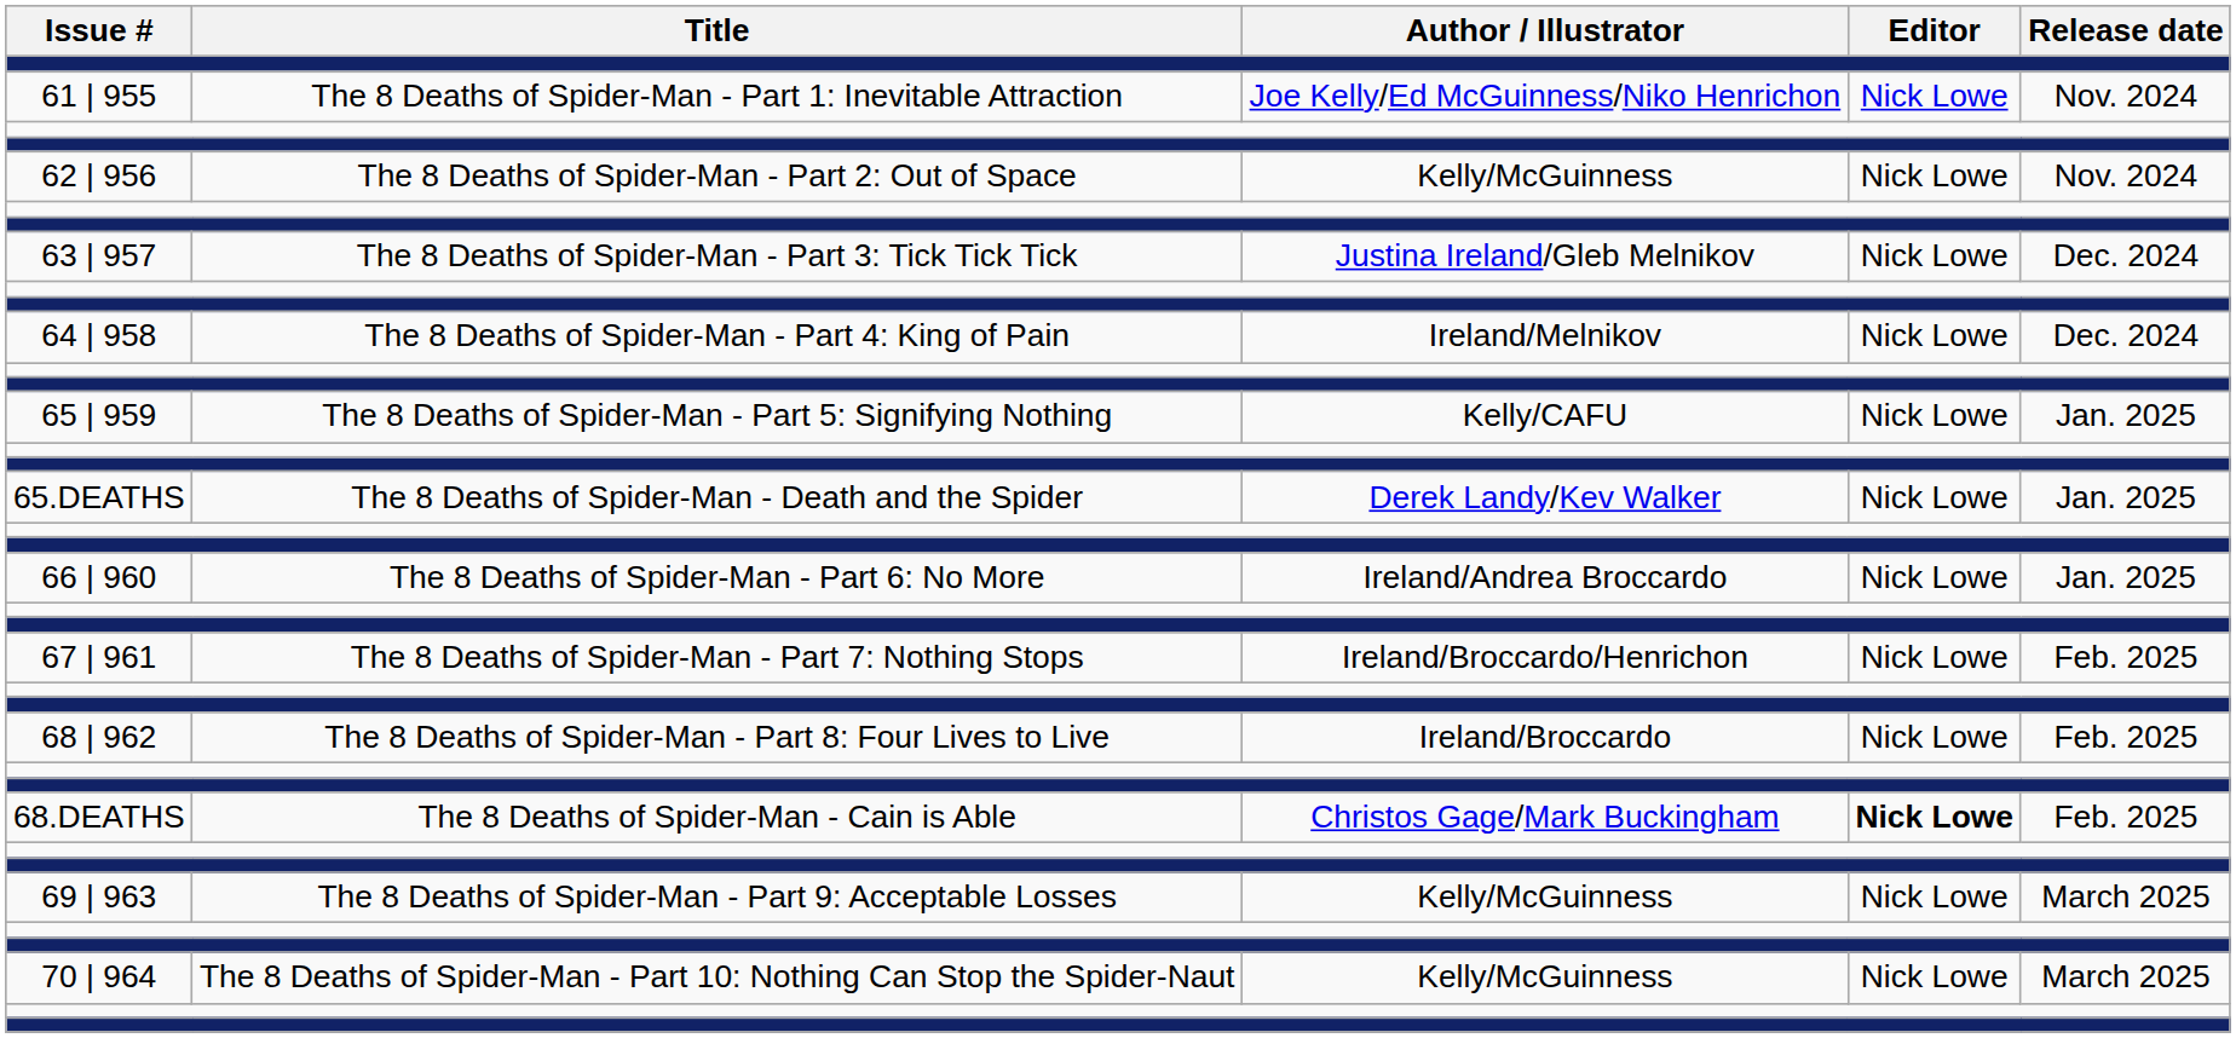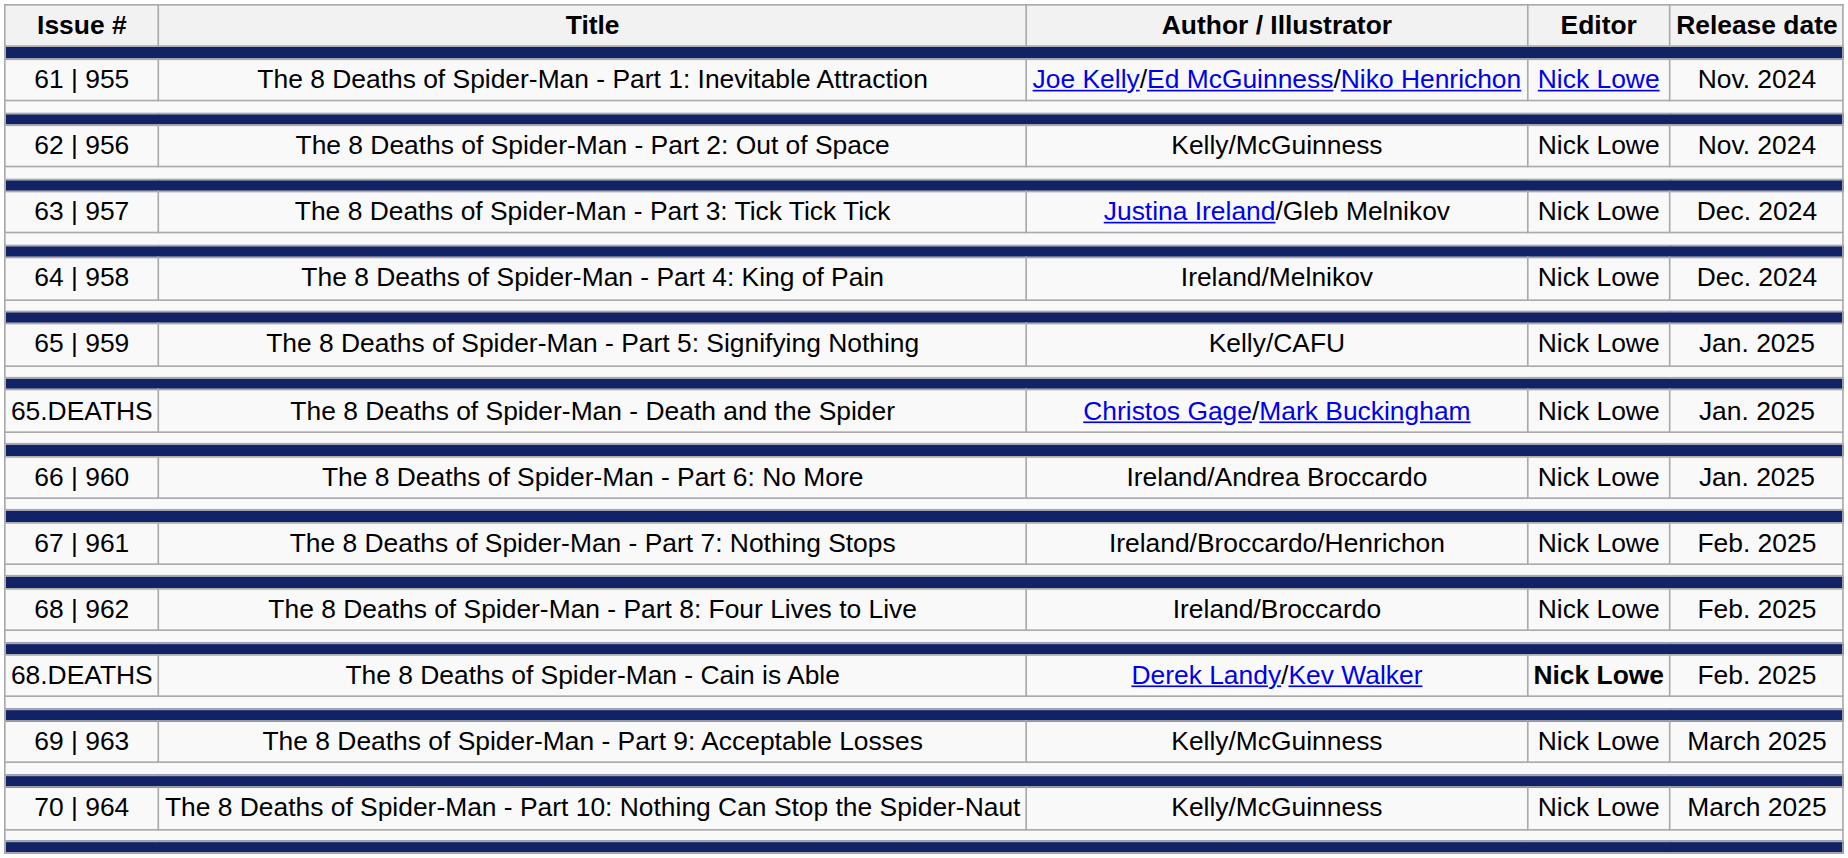65.DEATHS | Author / Illustrator: Derek Landy/Kev Walker -> Christos Gage/Mark Buckingham
68.DEATHS | Author / Illustrator: Christos Gage/Mark Buckingham -> Derek Landy/Kev Walker
